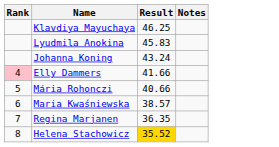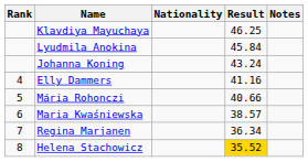+ column: Nationality
Lyudmila Anokina | Result: 45.83 -> 45.84
Elly Dammers | Rank: pink background -> no background
Elly Dammers | Result: 41.66 -> 41.16
Regina Marjanen | Result: 36.35 -> 36.34
